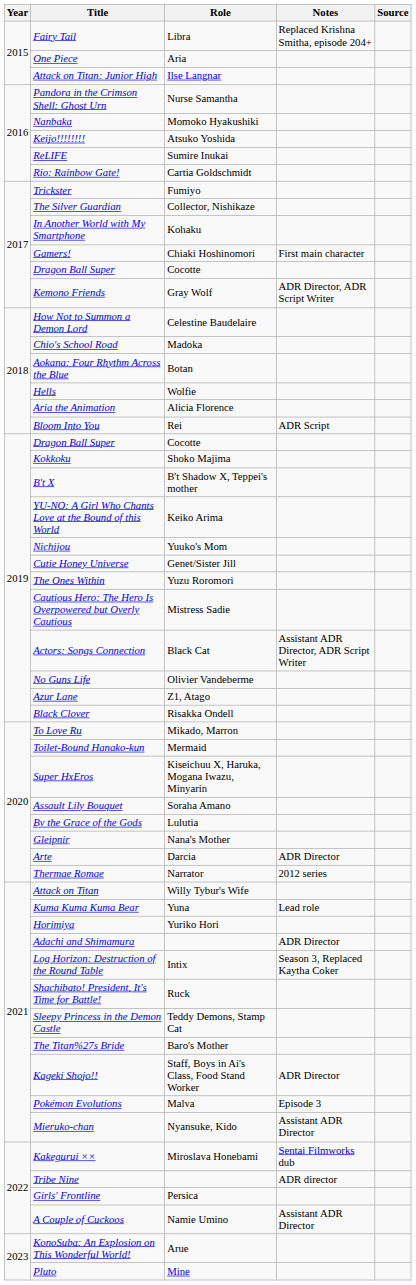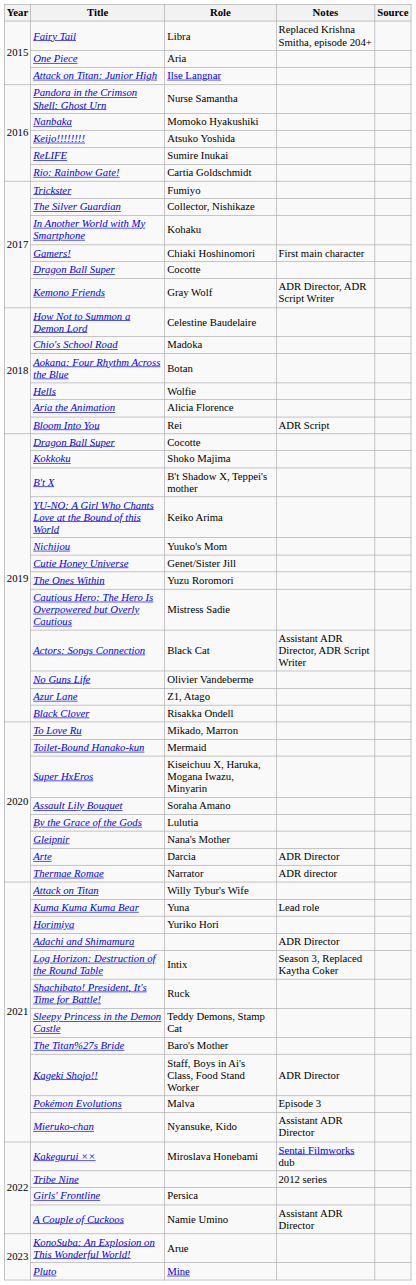Thermae Romae | Notes: 2012 series -> ADR director
Tribe Nine | Notes: ADR director -> 2012 series
